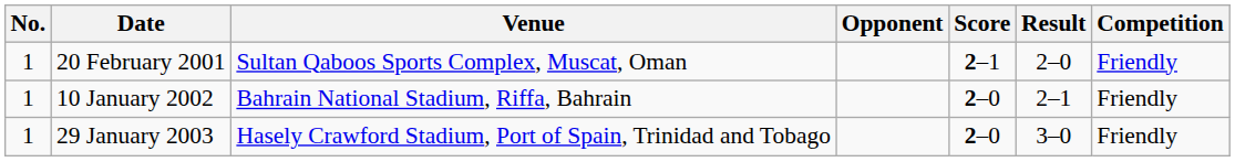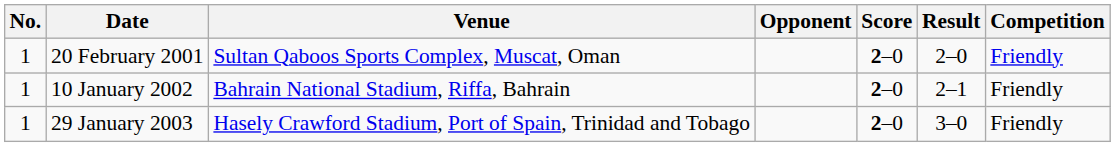20 February 2001 | Score: 2–1 -> 2–0
